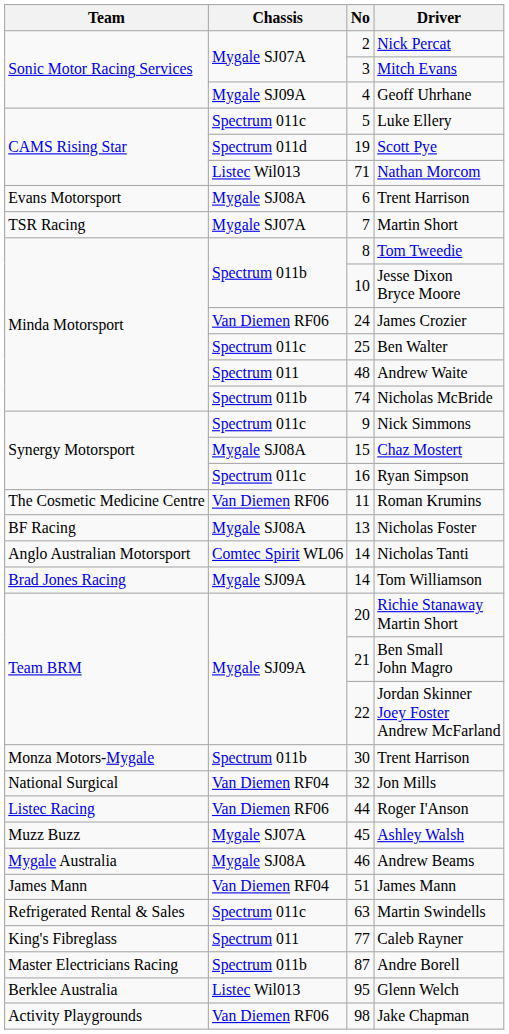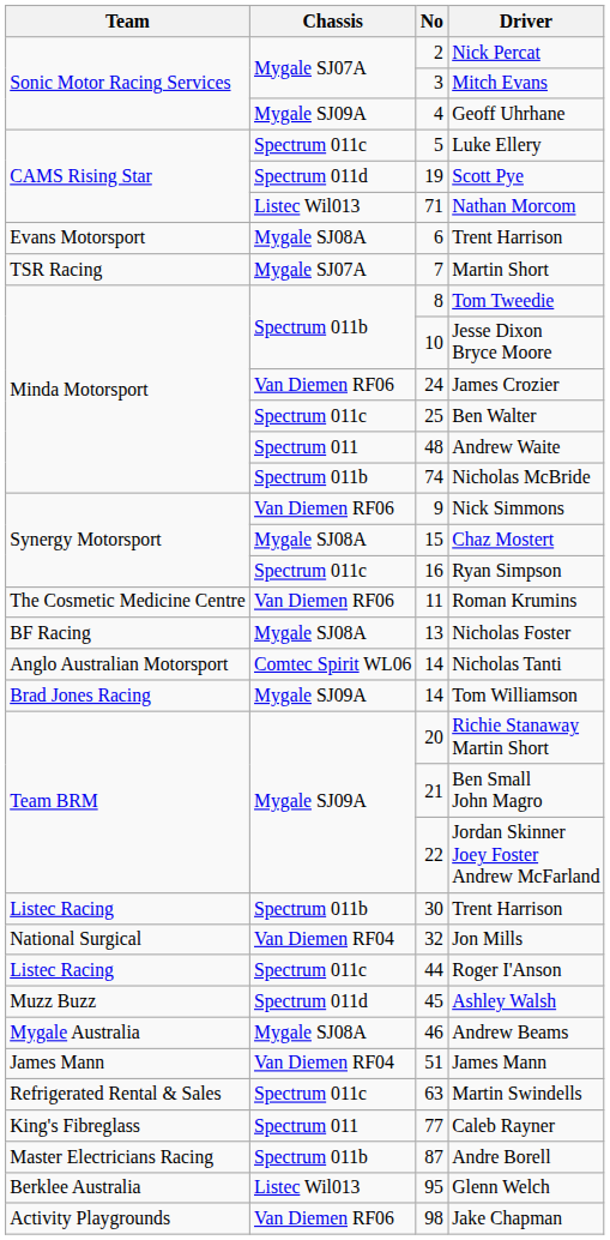Nick Simmons | Chassis: Spectrum 011c -> Van Diemen RF06
30 / Trent Harrison | Team: Monza Motors-Mygale -> Listec Racing
Roger I'Anson | Chassis: Van Diemen RF06 -> Spectrum 011c
Ashley Walsh | Chassis: Mygale SJ07A -> Spectrum 011d
